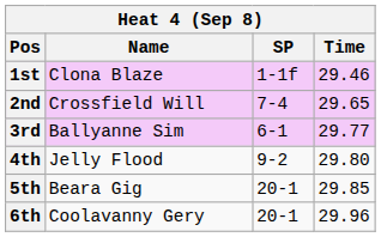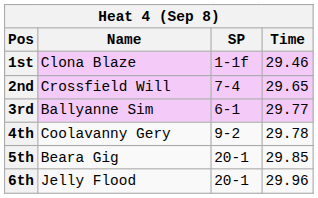4th | Name: Jelly Flood -> Coolavanny Gery
4th | Time: 29.80 -> 29.78
6th | Name: Coolavanny Gery -> Jelly Flood
